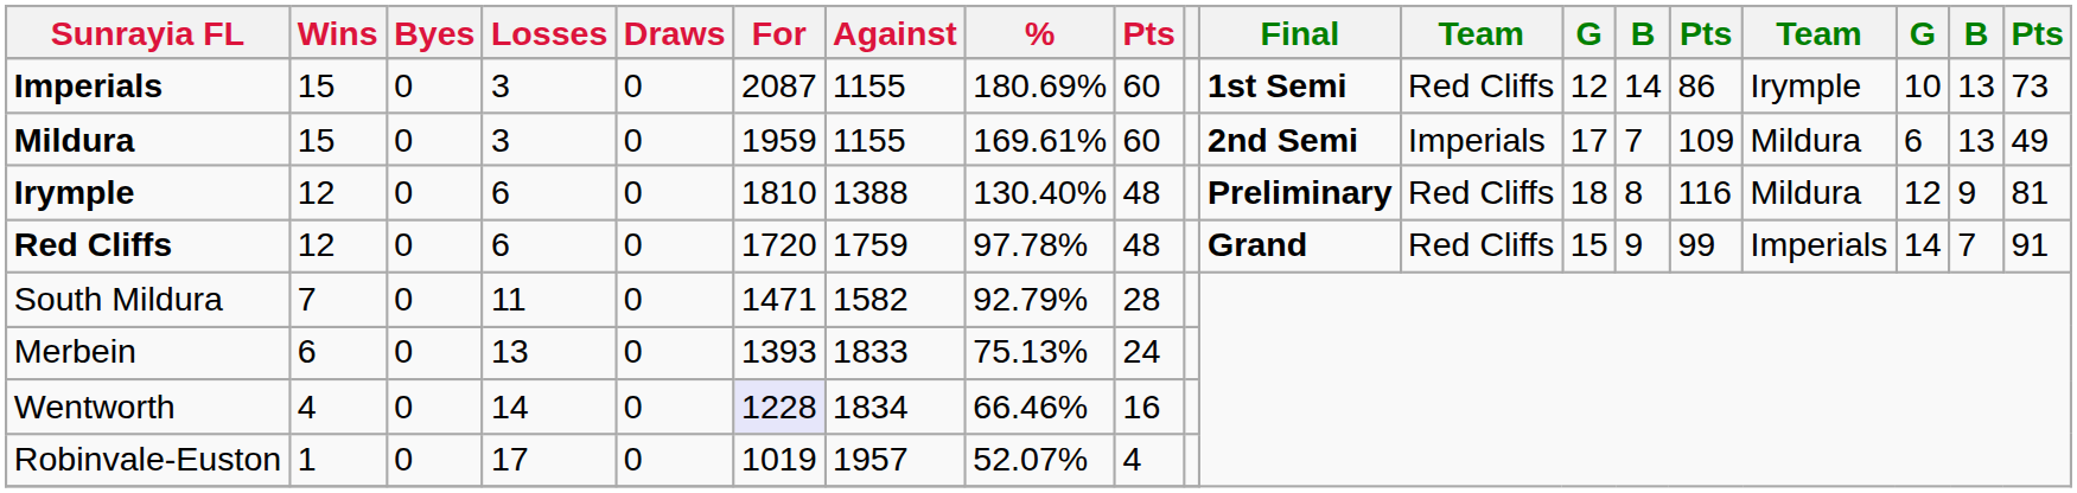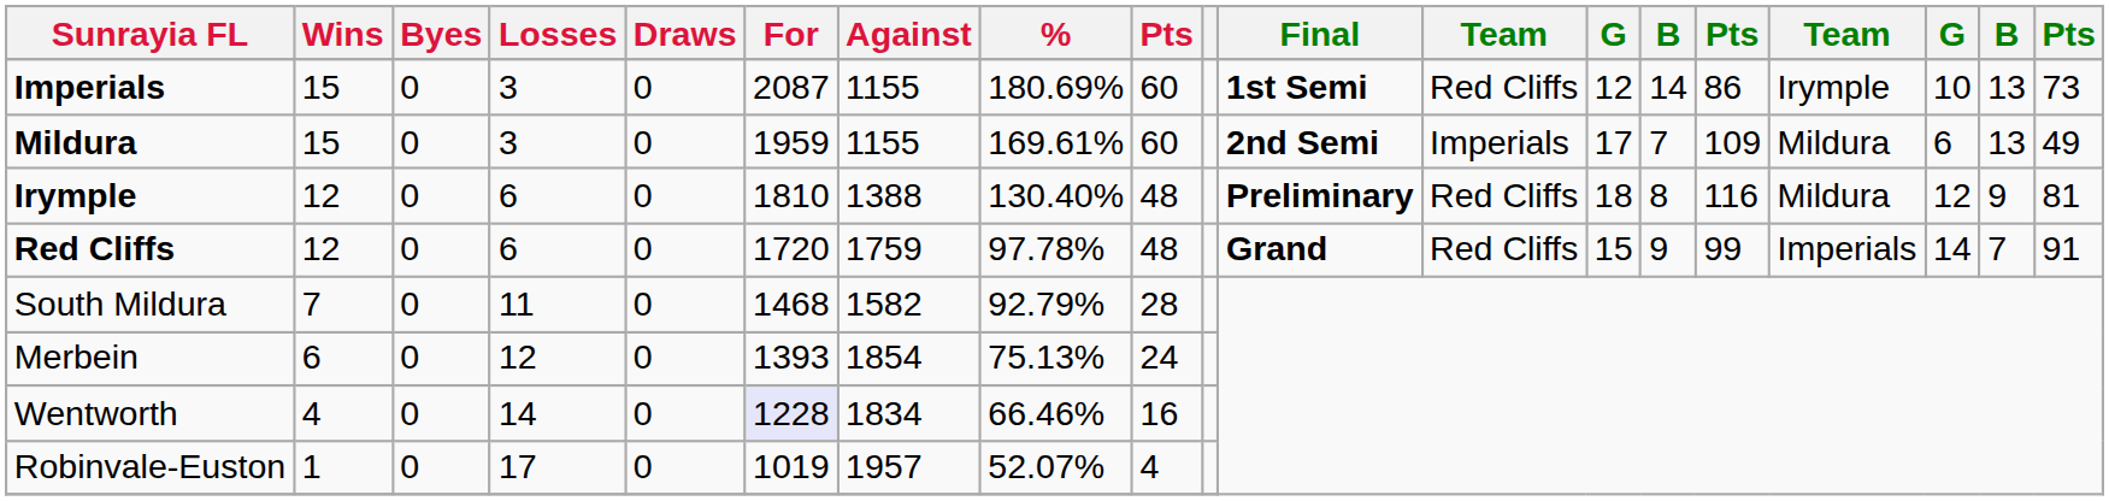South Mildura | For: 1471 -> 1468
Merbein | Losses: 13 -> 12
Merbein | Against: 1833 -> 1854
